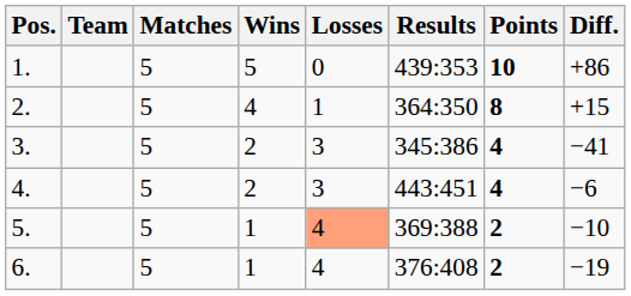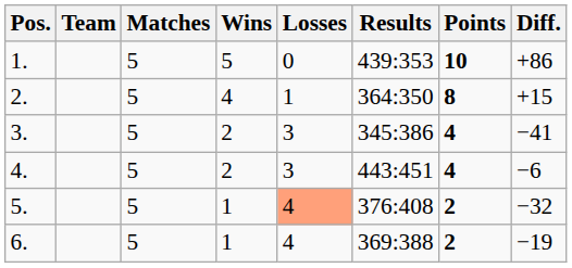5. | Results: 369:388 -> 376:408
5. | Diff.: −10 -> −32
6. | Results: 376:408 -> 369:388
